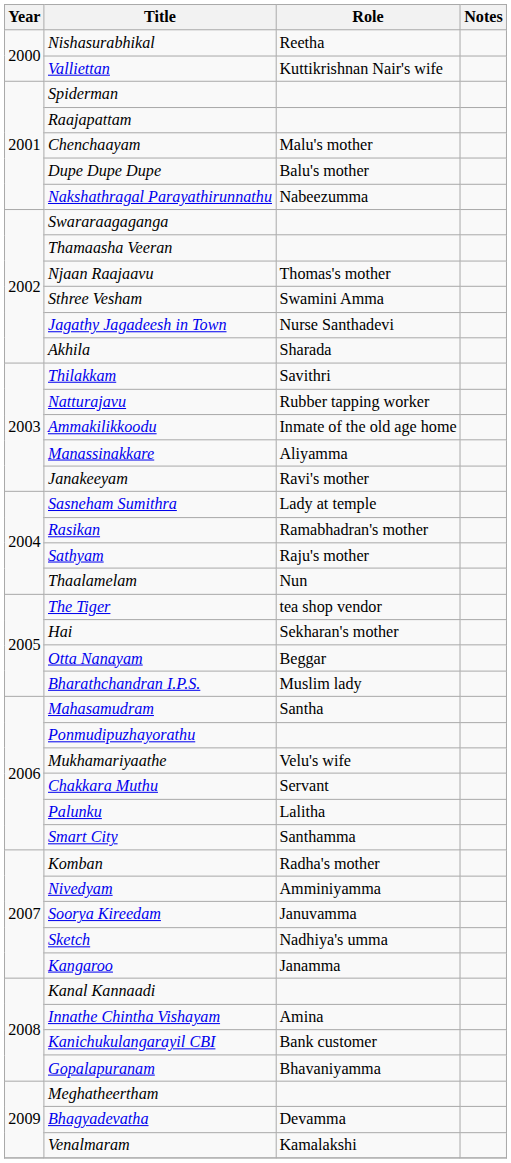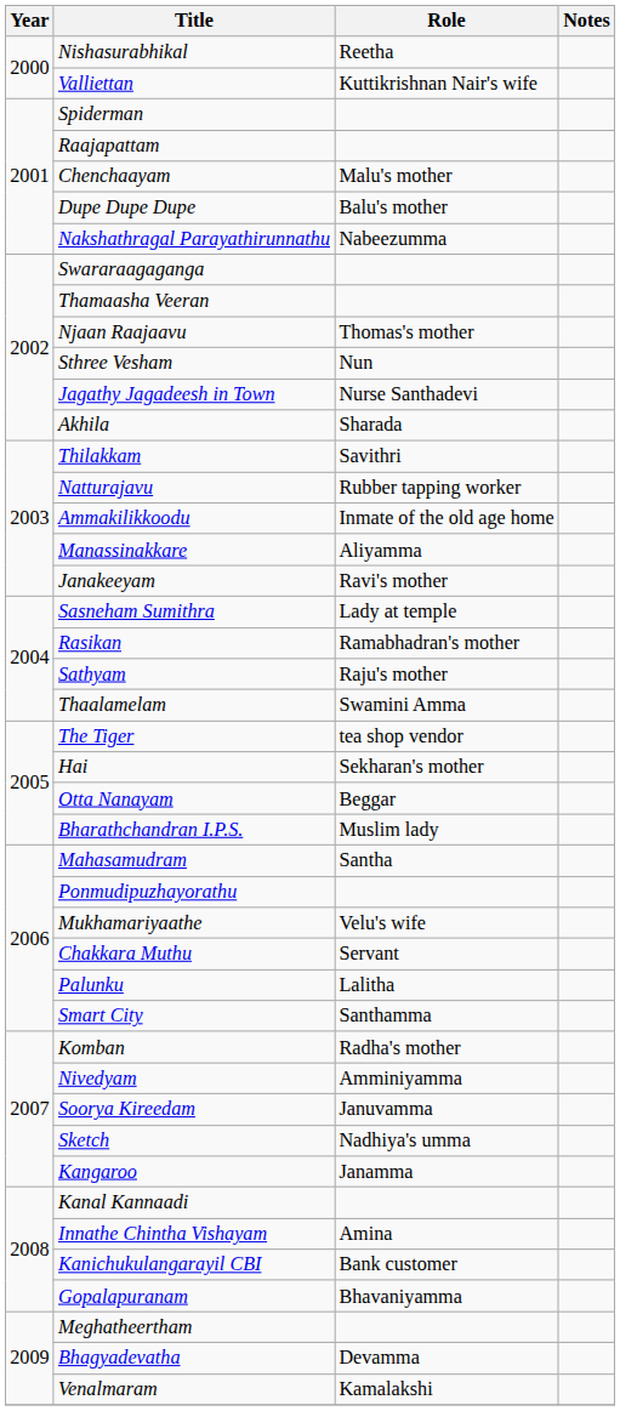Sthree Vesham | Role: Swamini Amma -> Nun
Thaalamelam | Role: Nun -> Swamini Amma
